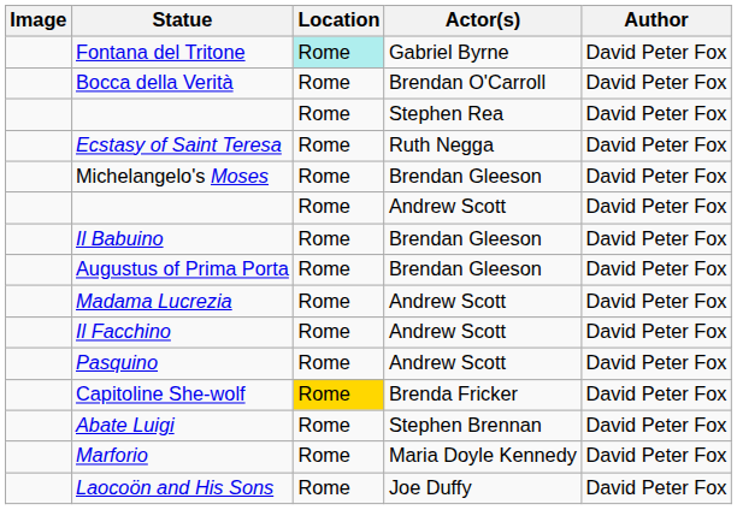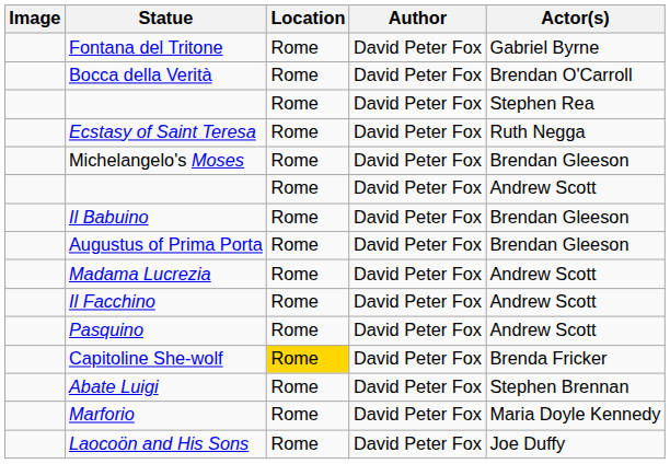columns swapped: Author <-> Actor(s)
Fontana del Tritone | Location: paleturquoise background -> no background
